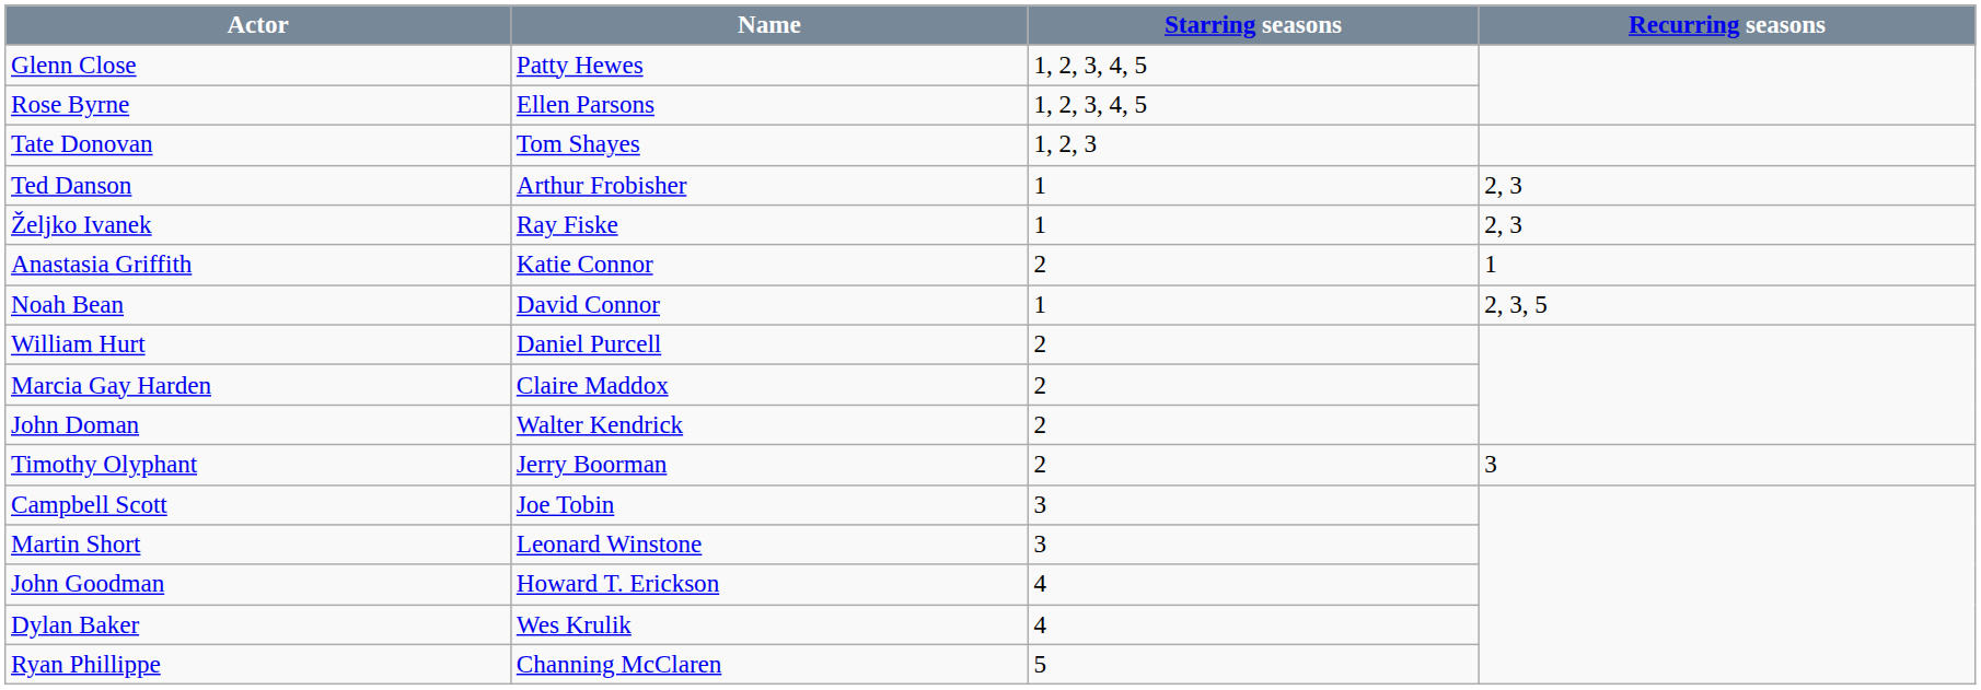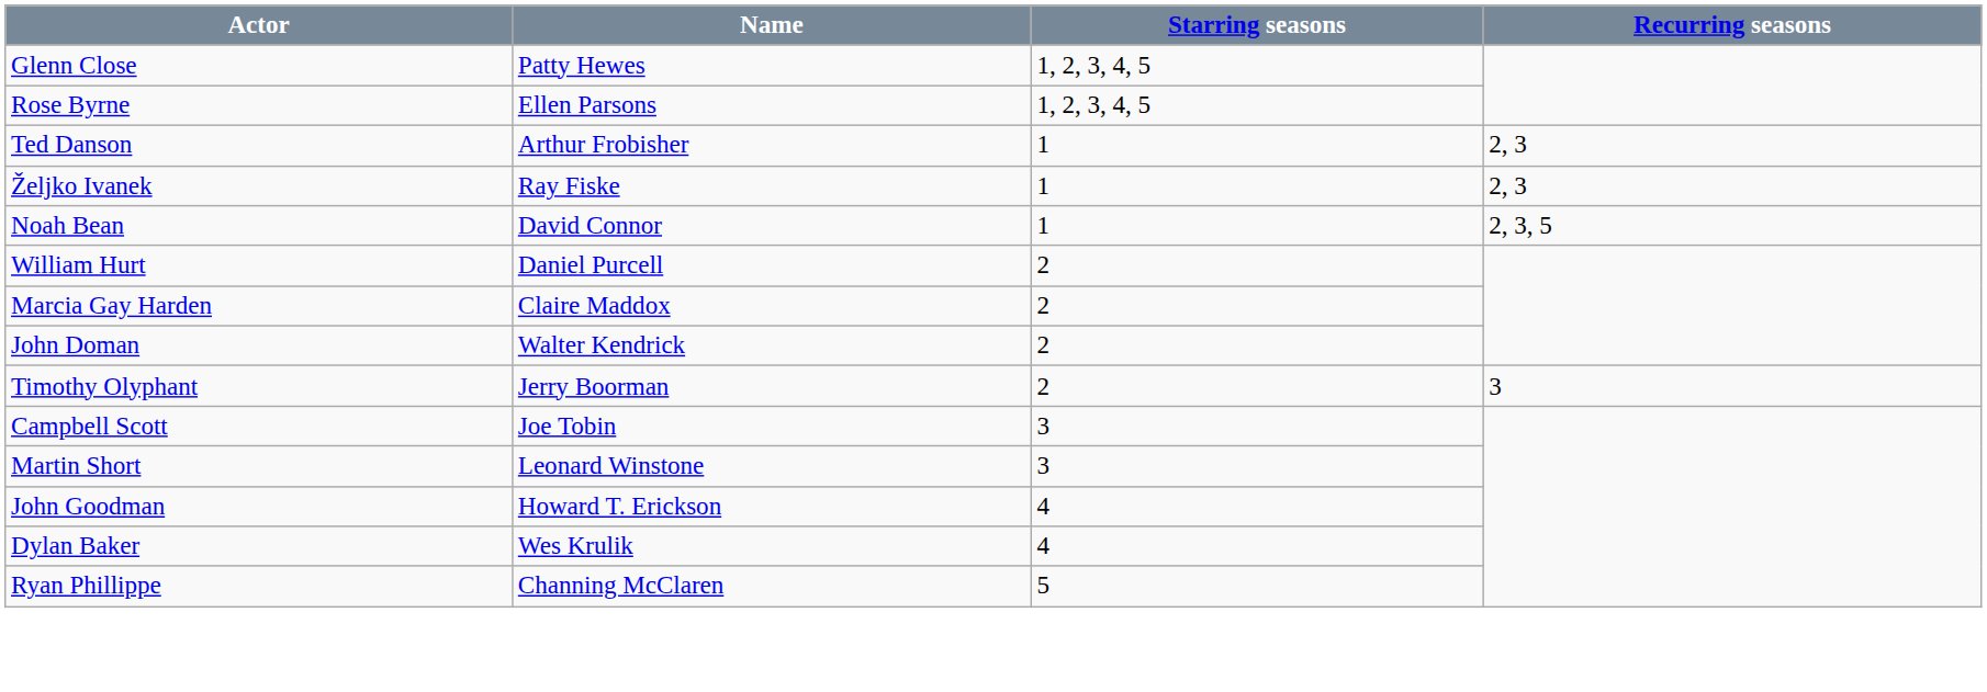- row: Tate Donovan | Tom Shayes | 1, 2, 3
- row: Anastasia Griffith | Katie Connor | 2 | 1
